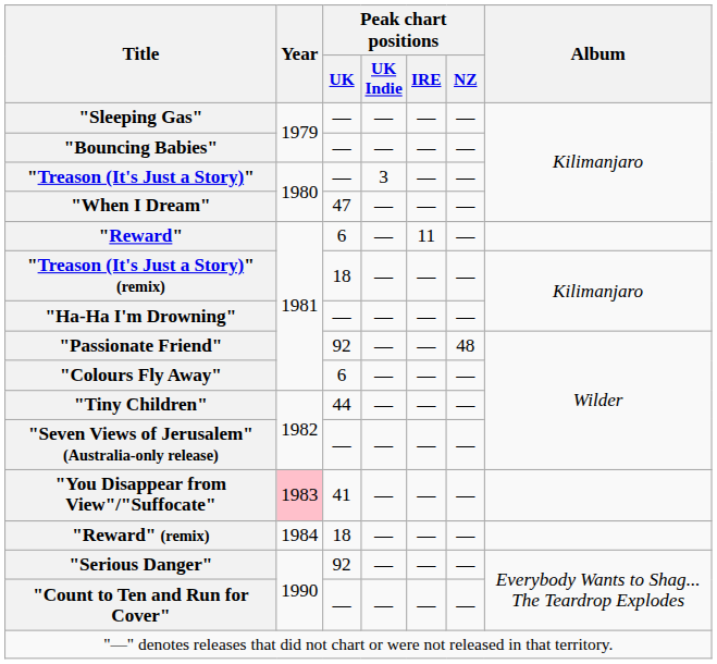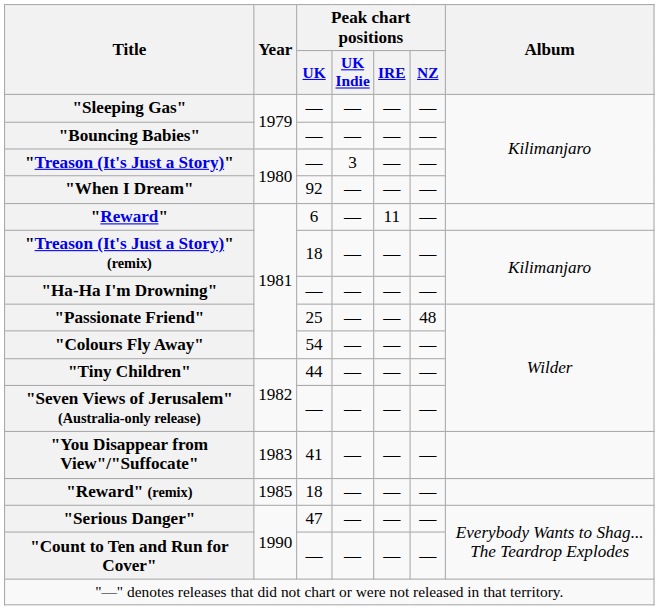"When I Dream" | Peak chart positions / UK: 47 -> 92
"Passionate Friend" | Peak chart positions / UK: 92 -> 25
"Colours Fly Away" | Peak chart positions / UK: 6 -> 54
"You Disappear from View"/"Suffocate" | Year: pink background -> no background
"Reward" (remix) | Year: 1984 -> 1985
"Serious Danger" | Peak chart positions / UK: 92 -> 47
